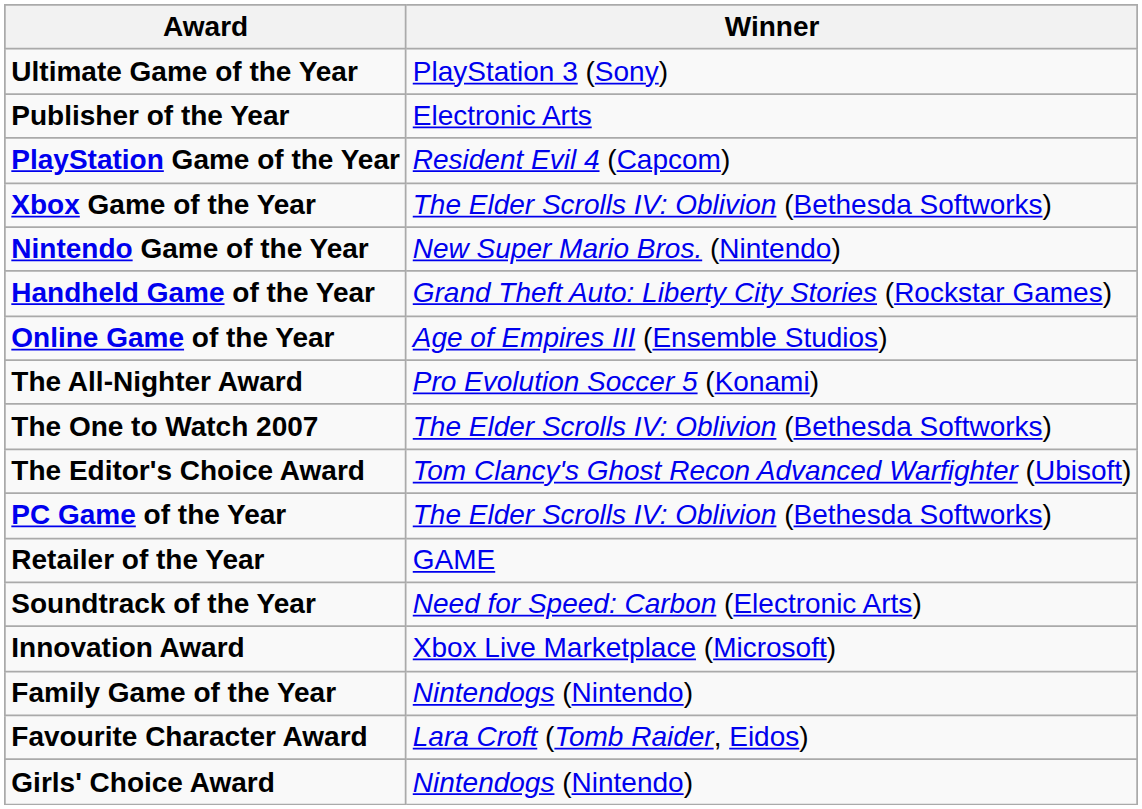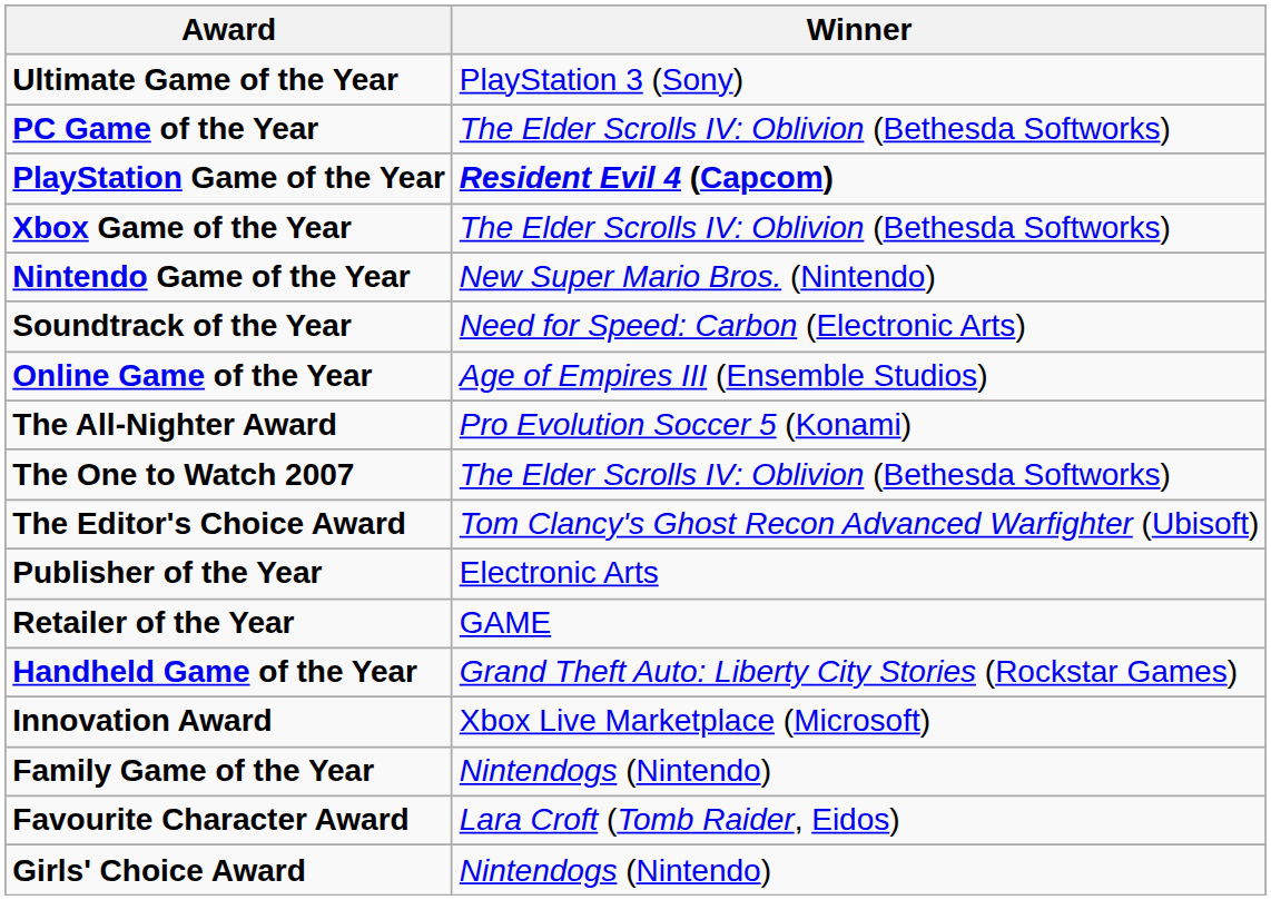rows swapped: PC Game of the Year <-> Publisher of the Year
PlayStation Game of the Year | Winner: normal -> bold
rows swapped: Handheld Game of the Year <-> Soundtrack of the Year
